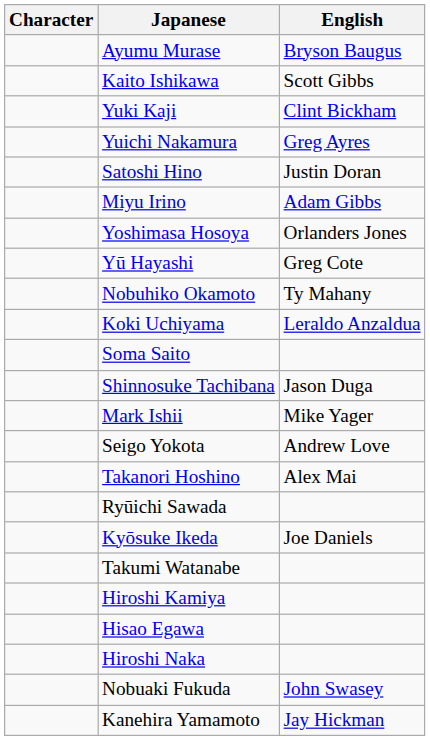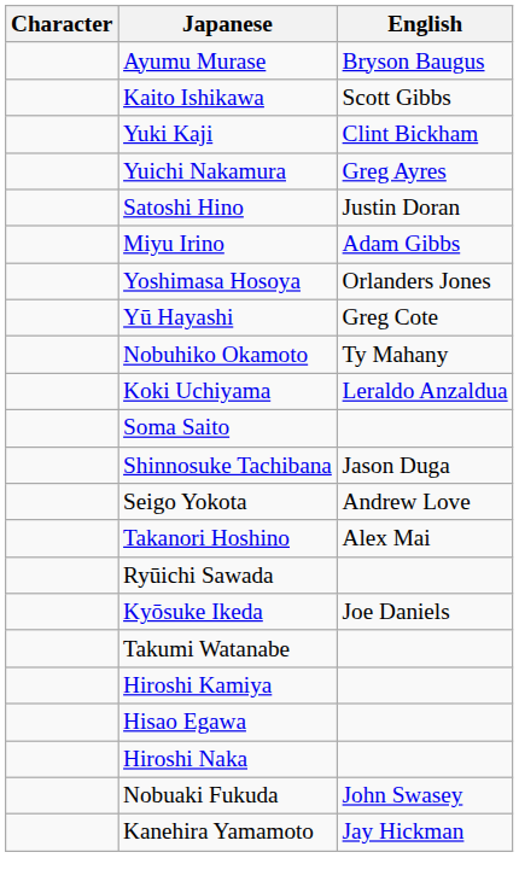- row: Mark Ishii | Mike Yager
